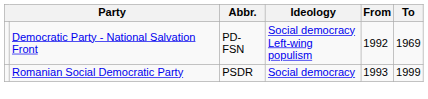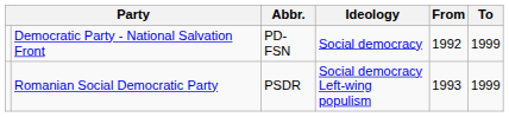Democratic Party - National Salvation Front | Ideology: Social democracy Left-wing populism -> Social democracy
Democratic Party - National Salvation Front | To: 1969 -> 1999
Romanian Social Democratic Party | Ideology: Social democracy -> Social democracy Left-wing populism
